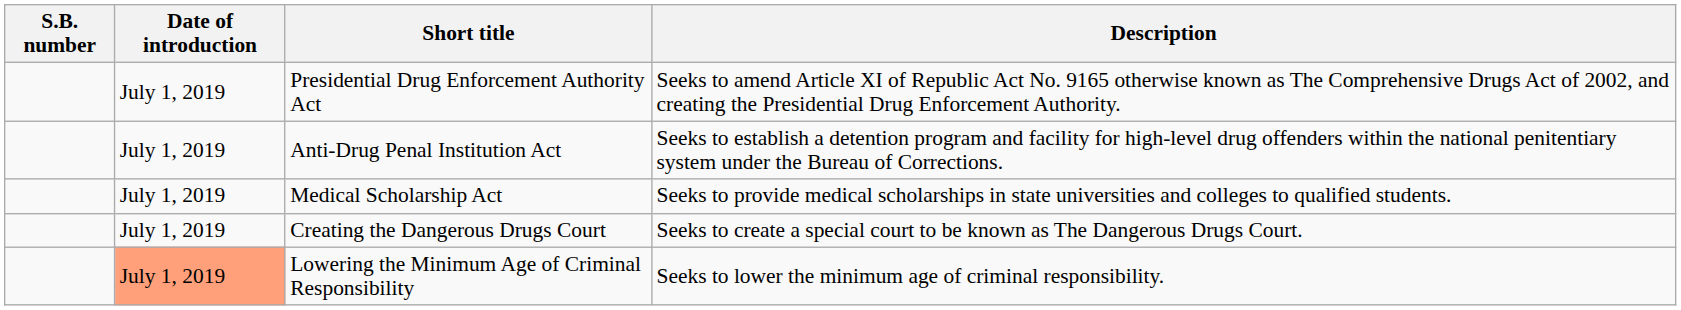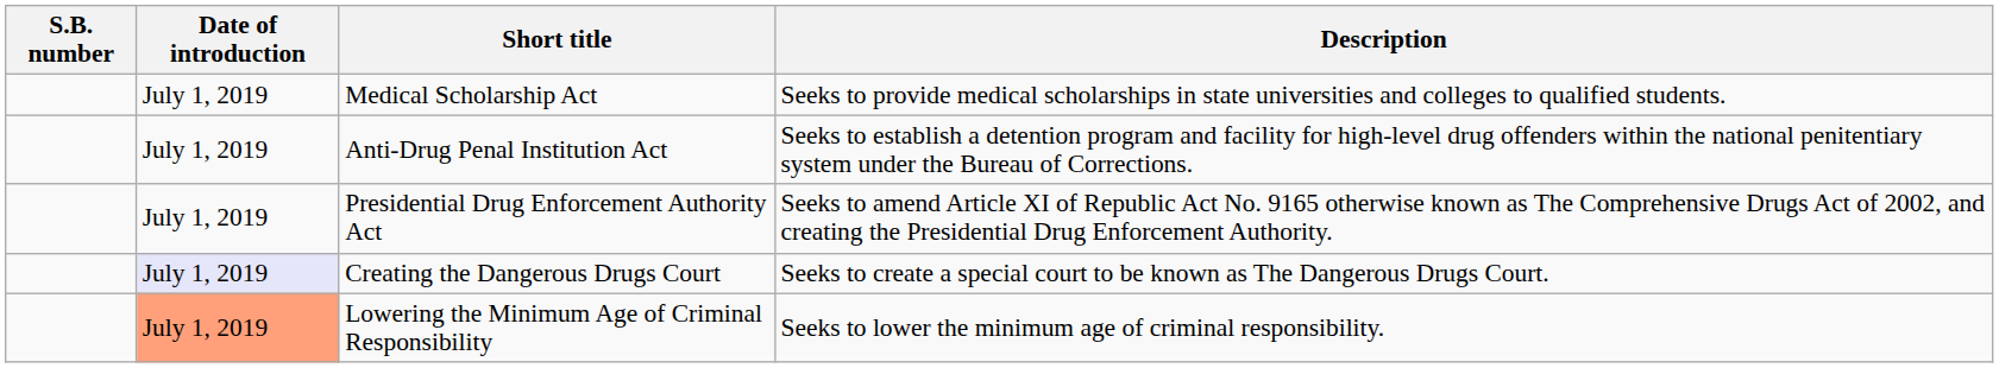rows swapped: Medical Scholarship Act <-> Presidential Drug Enforcement Authority Act
Creating the Dangerous Drugs Court | Date of introduction: no background -> lavender background
